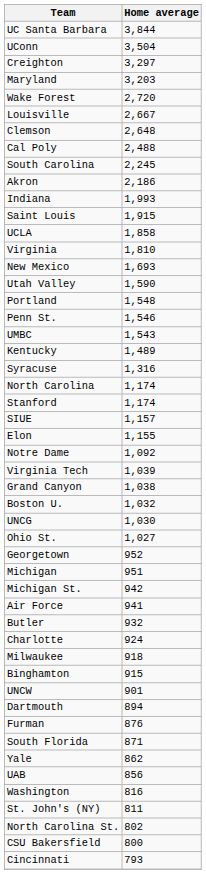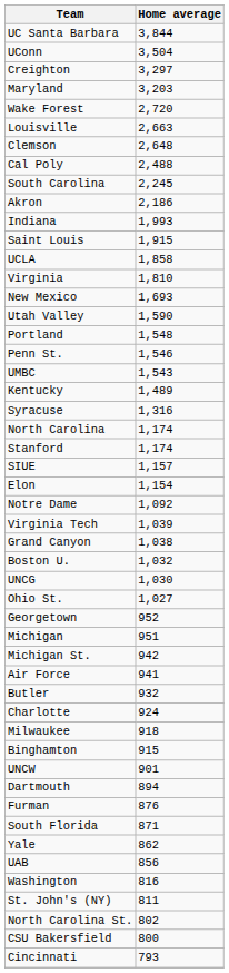Louisville | Home average: 2,667 -> 2,663
Elon | Home average: 1,155 -> 1,154
